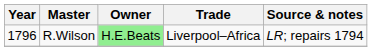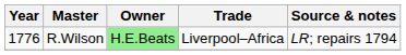R.Wilson | Year: 1796 -> 1776
